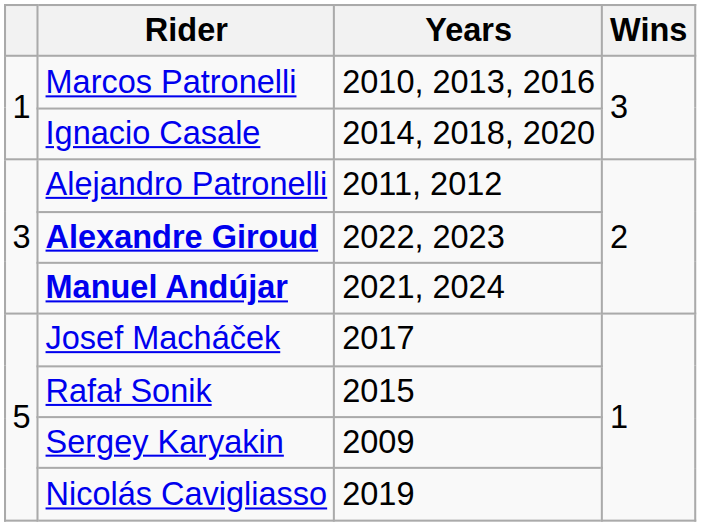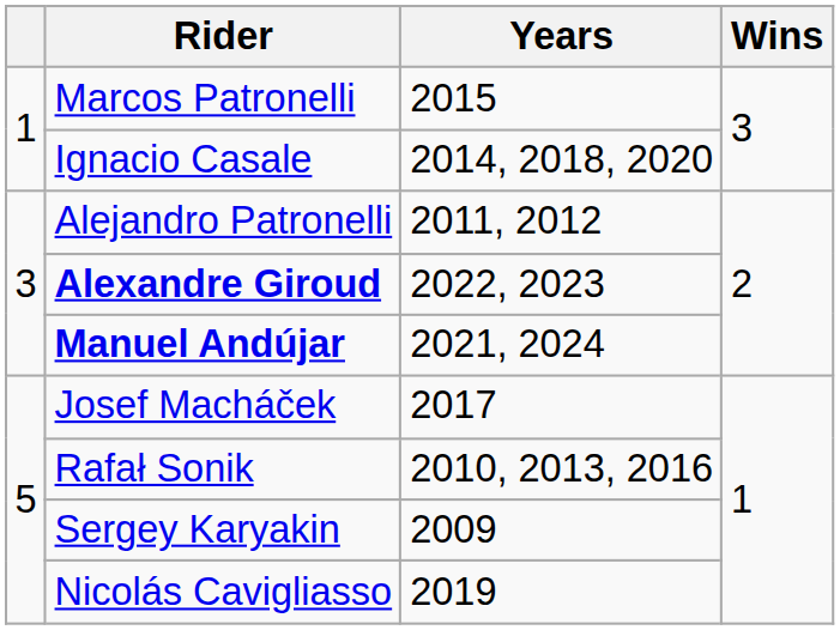Marcos Patronelli | Years: 2010, 2013, 2016 -> 2015
Rafał Sonik | Years: 2015 -> 2010, 2013, 2016
